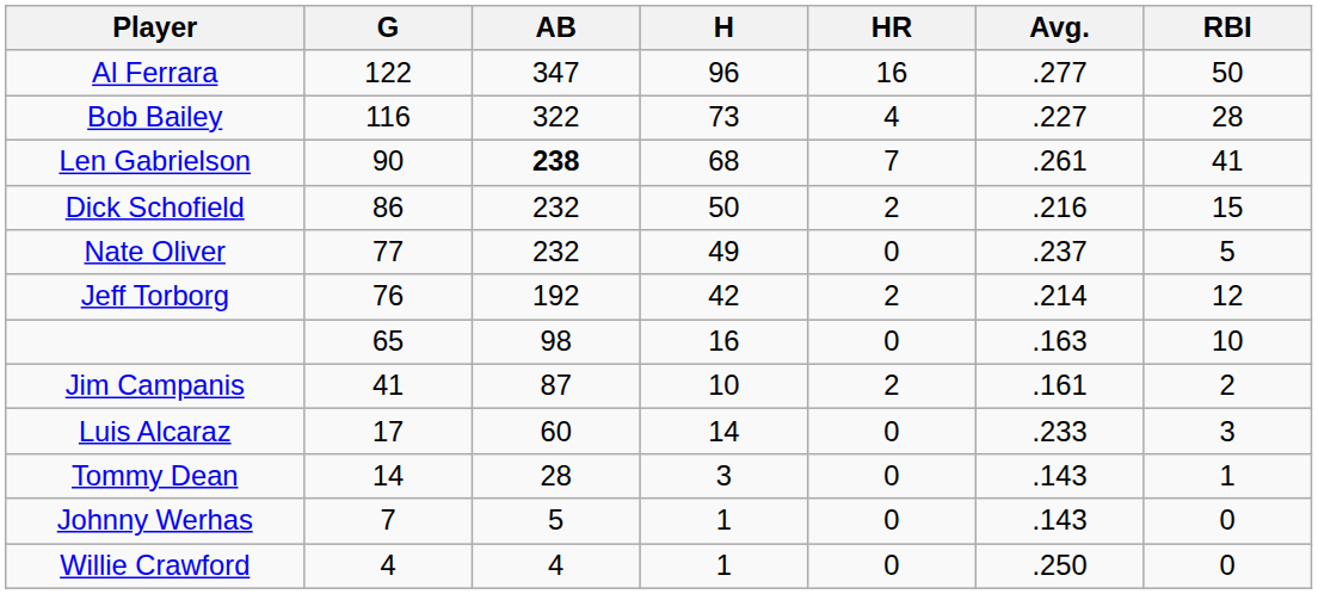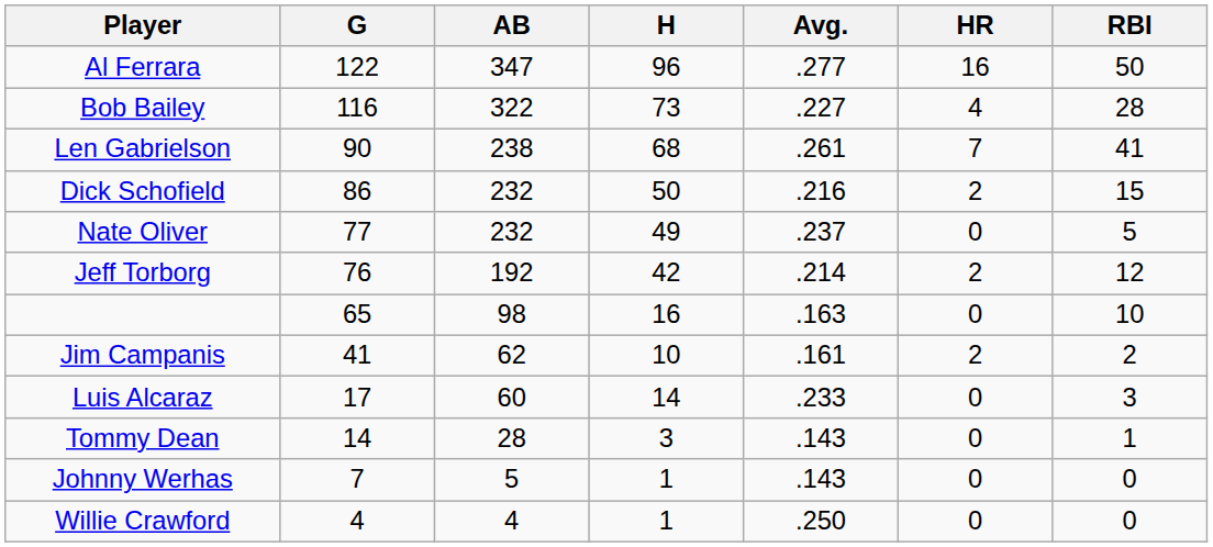columns swapped: Avg. <-> HR
Len Gabrielson | AB: bold -> normal
Jim Campanis | AB: 87 -> 62
